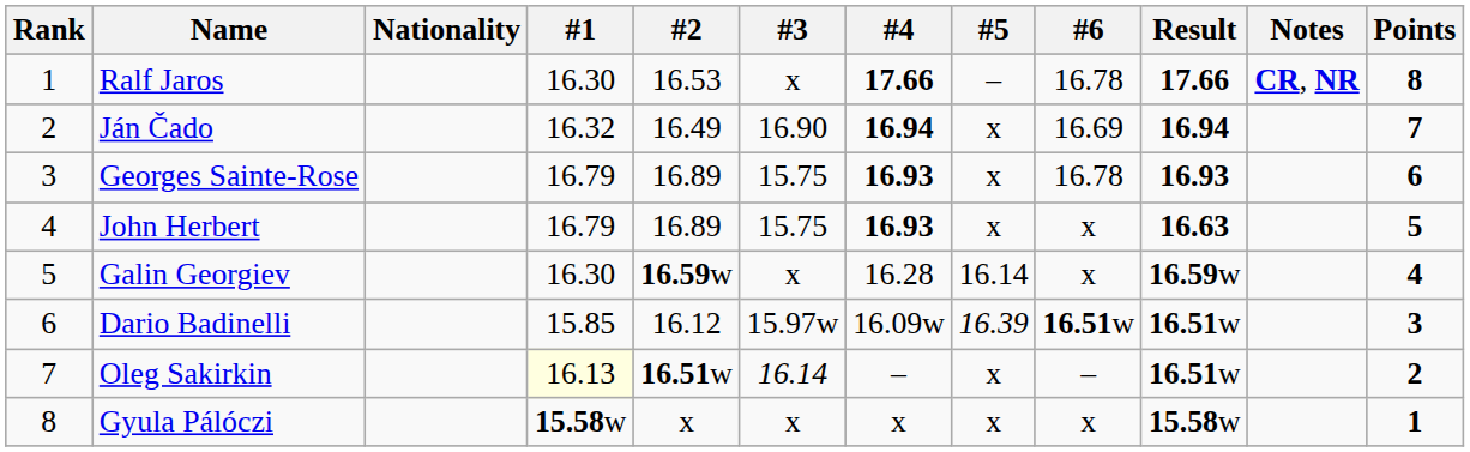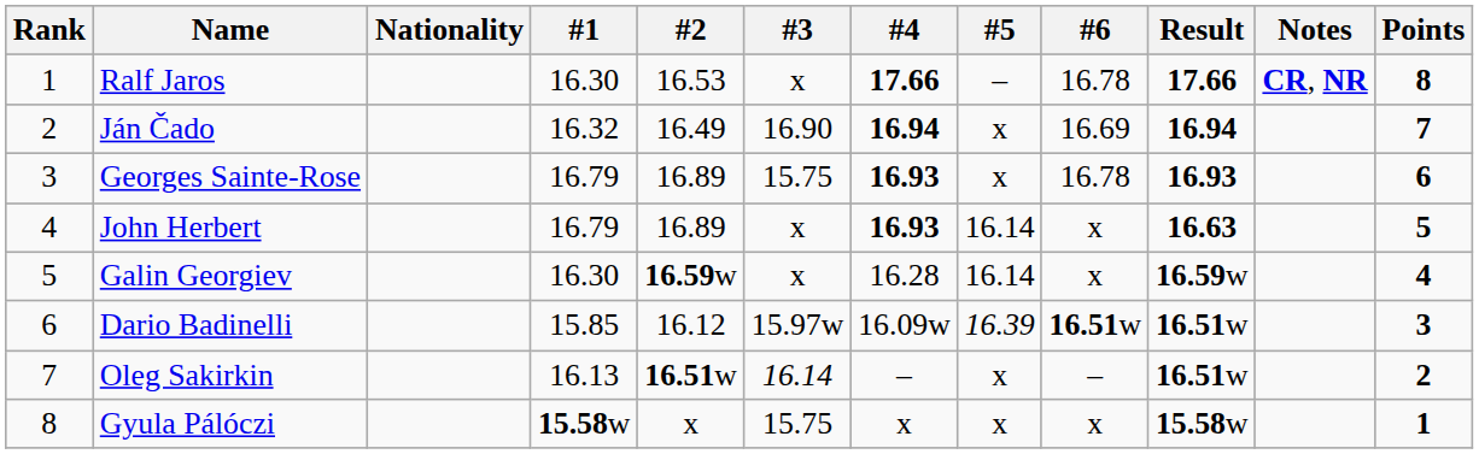John Herbert | #3: 15.75 -> x
John Herbert | #5: x -> 16.14
Oleg Sakirkin | #1: lightyellow background -> no background
Gyula Pálóczi | #3: x -> 15.75
